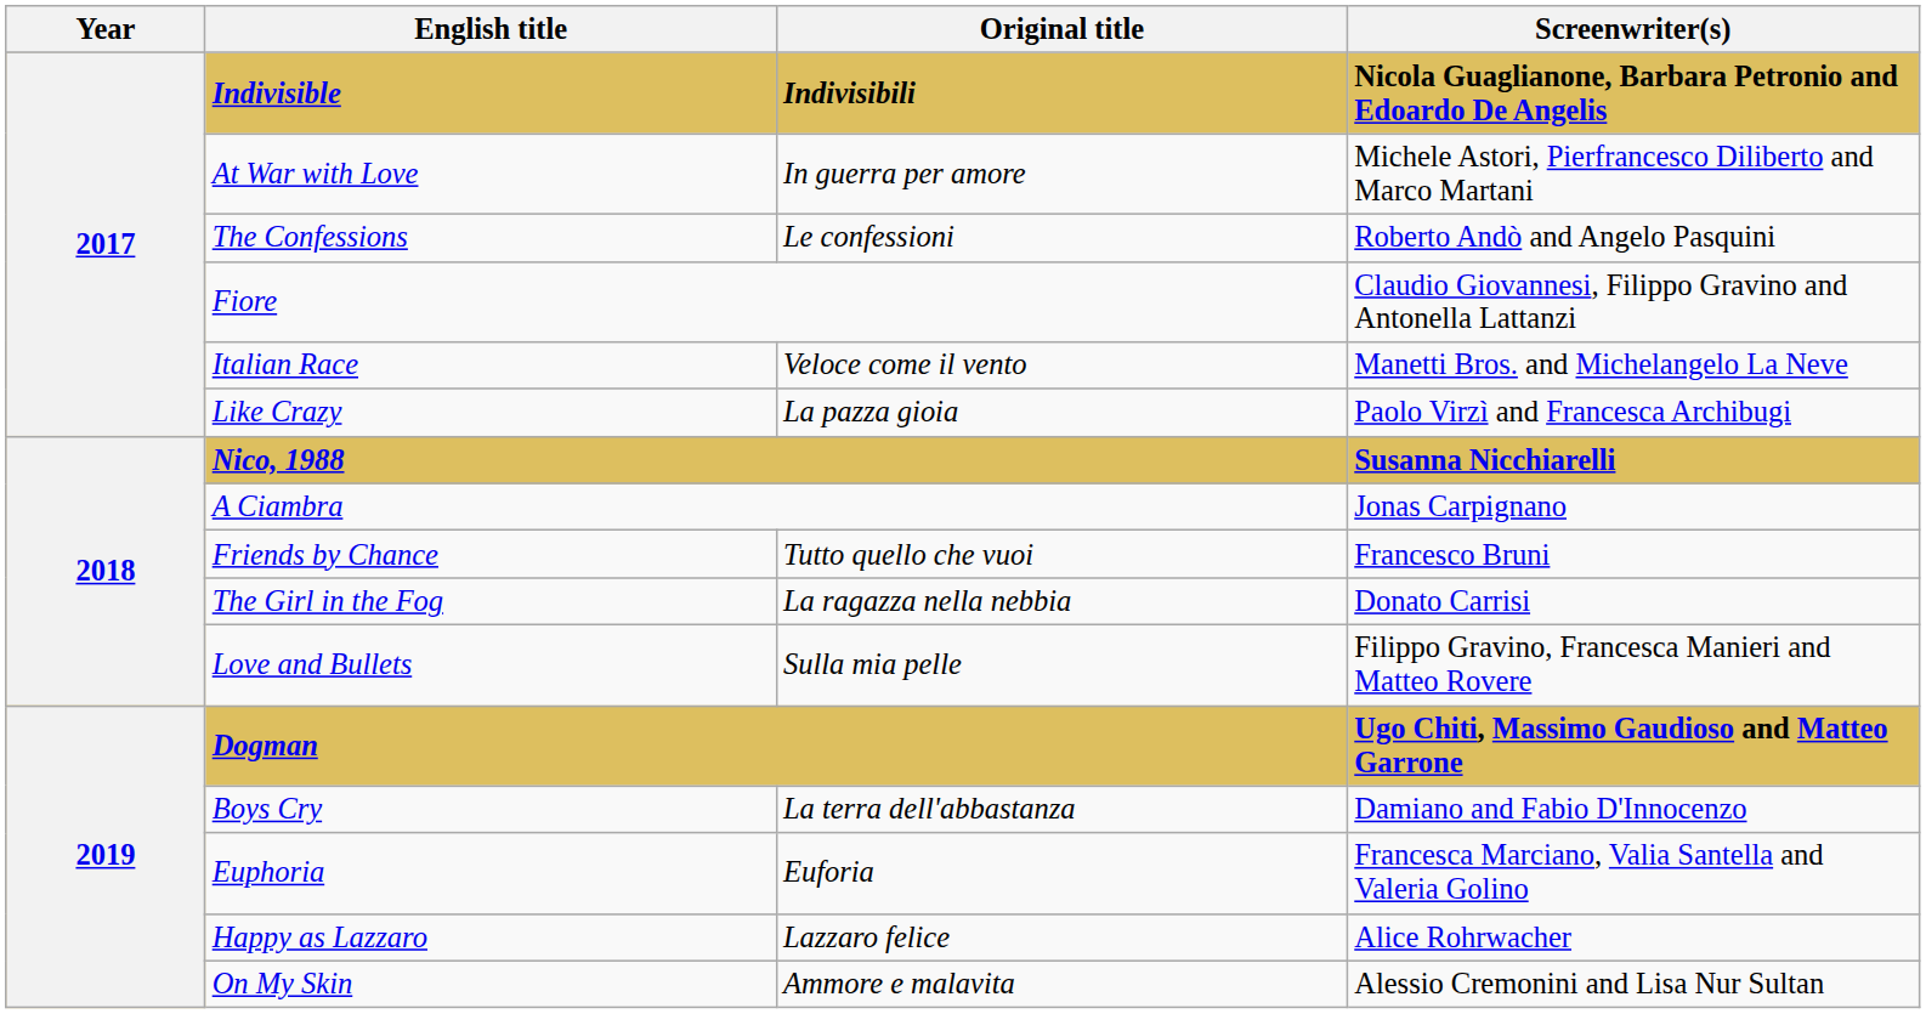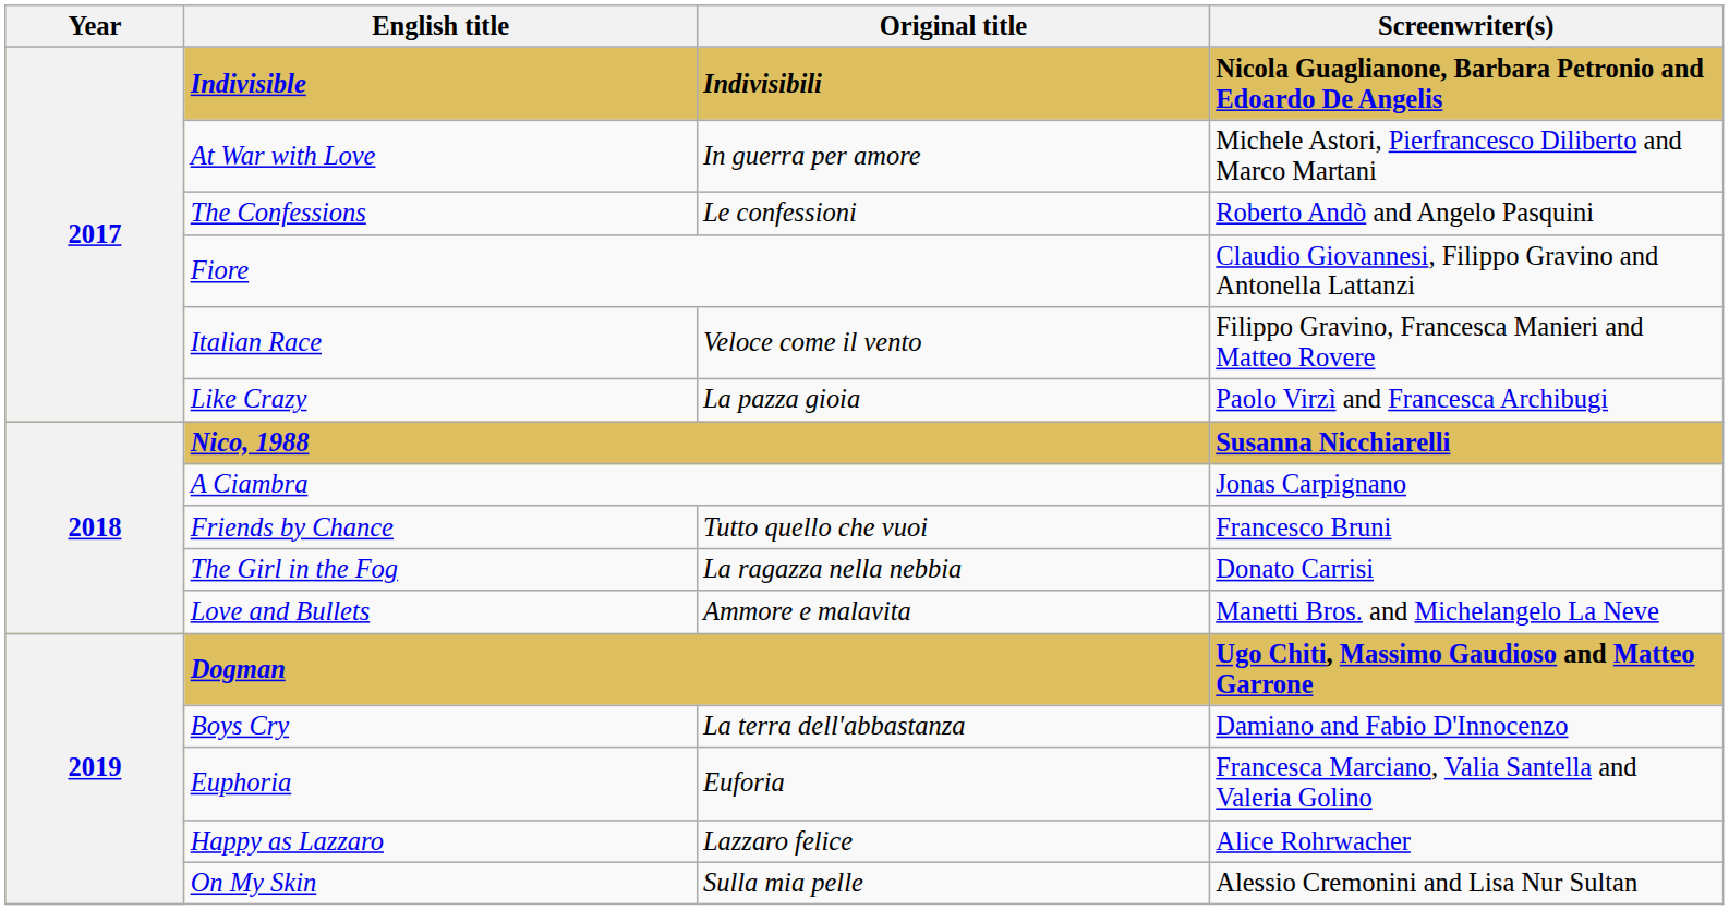Italian Race | Screenwriter(s): Manetti Bros. and Michelangelo La Neve -> Filippo Gravino, Francesca Manieri and Matteo Rovere
Love and Bullets | Original title: Sulla mia pelle -> Ammore e malavita
Love and Bullets | Screenwriter(s): Filippo Gravino, Francesca Manieri and Matteo Rovere -> Manetti Bros. and Michelangelo La Neve
On My Skin | Original title: Ammore e malavita -> Sulla mia pelle
